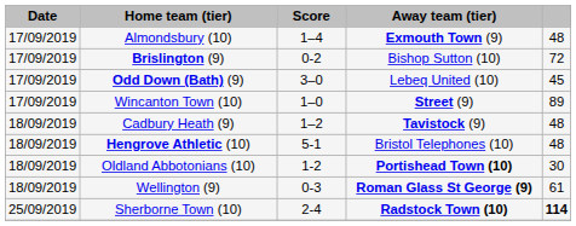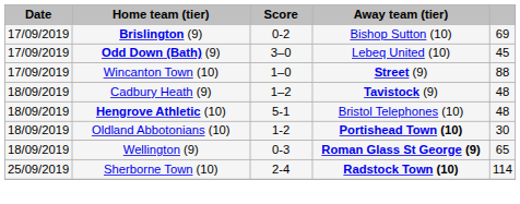- row: 17/09/2019 | Almondsbury (10) | 1–4 | Exmouth Town (9) | 48
Brislington (9) | column 5: 72 -> 69
Wincanton Town (10) | column 5: 89 -> 88
Wellington (9) | column 5: 61 -> 65
Sherborne Town (10) | column 5: bold -> normal
